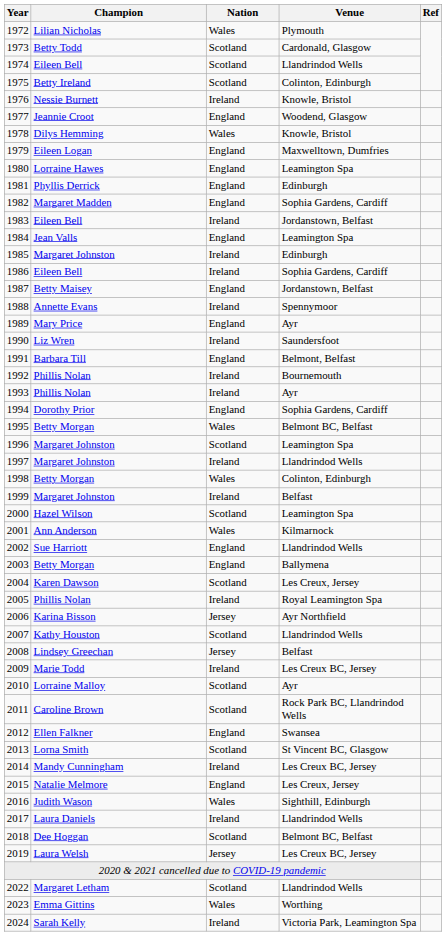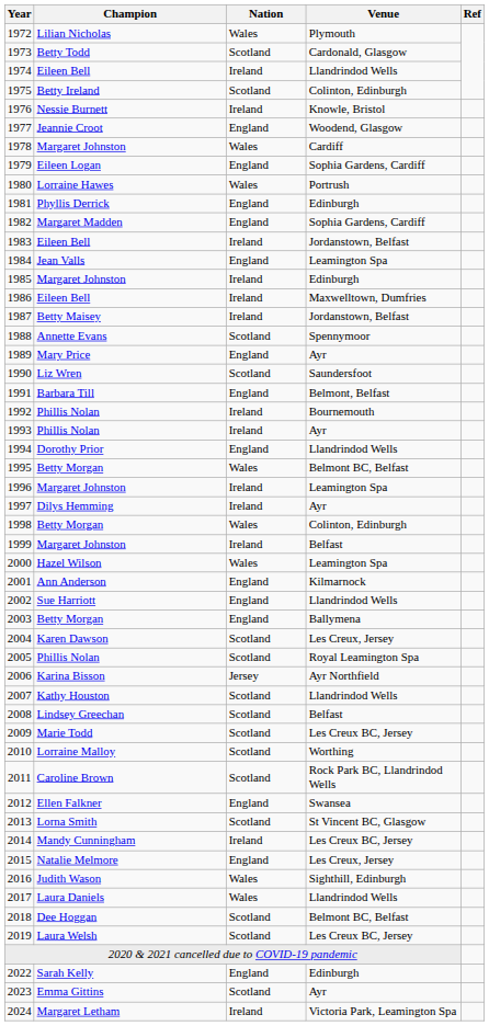1974 | Nation: Scotland -> Ireland
1978 | Champion: Dilys Hemming -> Margaret Johnston
1978 | Venue: Knowle, Bristol -> Cardiff
1979 | Venue: Maxwelltown, Dumfries -> Sophia Gardens, Cardiff
1980 | Nation: England -> Wales
1980 | Venue: Leamington Spa -> Portrush
1986 | Venue: Sophia Gardens, Cardiff -> Maxwelltown, Dumfries
1987 | Nation: England -> Ireland
1988 | Nation: Ireland -> Scotland
1990 | Nation: Ireland -> Scotland
1994 | Venue: Sophia Gardens, Cardiff -> Llandrindod Wells
1996 | Nation: Scotland -> Ireland
1997 | Champion: Margaret Johnston -> Dilys Hemming
1997 | Venue: Llandrindod Wells -> Ayr
2000 | Nation: Scotland -> Wales
2001 | Nation: Wales -> England
2005 | Nation: Ireland -> Scotland
2008 | Nation: Jersey -> Scotland
2009 | Nation: Ireland -> Scotland
2010 | Venue: Ayr -> Worthing
2017 | Nation: Ireland -> Wales
2019 | Nation: Jersey -> Scotland
2022 | Champion: Margaret Letham -> Sarah Kelly
2022 | Nation: Scotland -> England
2022 | Venue: Llandrindod Wells -> Edinburgh
2023 | Nation: Wales -> Scotland
2023 | Venue: Worthing -> Ayr
2024 | Champion: Sarah Kelly -> Margaret Letham
